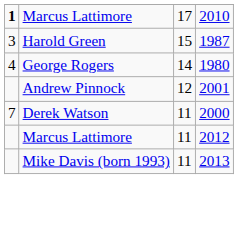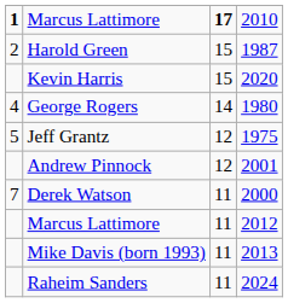Marcus Lattimore / 2010 | column 3: normal -> bold
Harold Green | column 1: 3 -> 2
+ row: Kevin Harris | 15 | 2020
+ row: 5 | Jeff Grantz | 12 | 1975
+ row: Raheim Sanders | 11 | 2024
